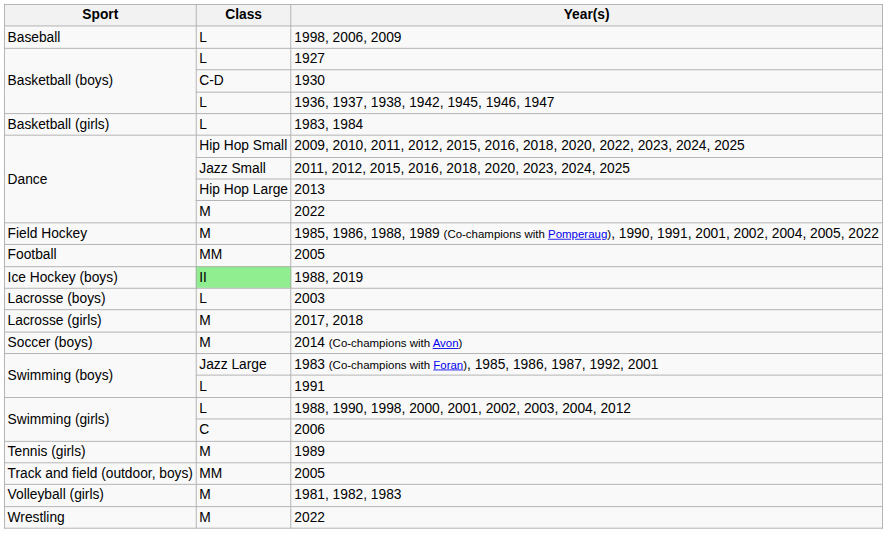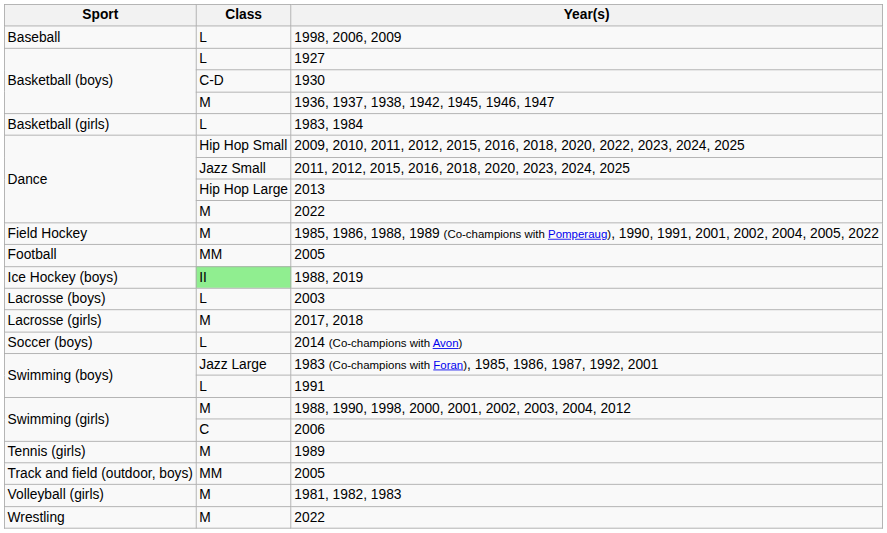1936, 1937, 1938, 1942, 1945, 1946, 1947 | Class: L -> M
2014 (Co-champions with Avon) | Class: M -> L
1988, 1990, 1998, 2000, 2001, 2002, 2003, 2004, 2012 | Class: L -> M
